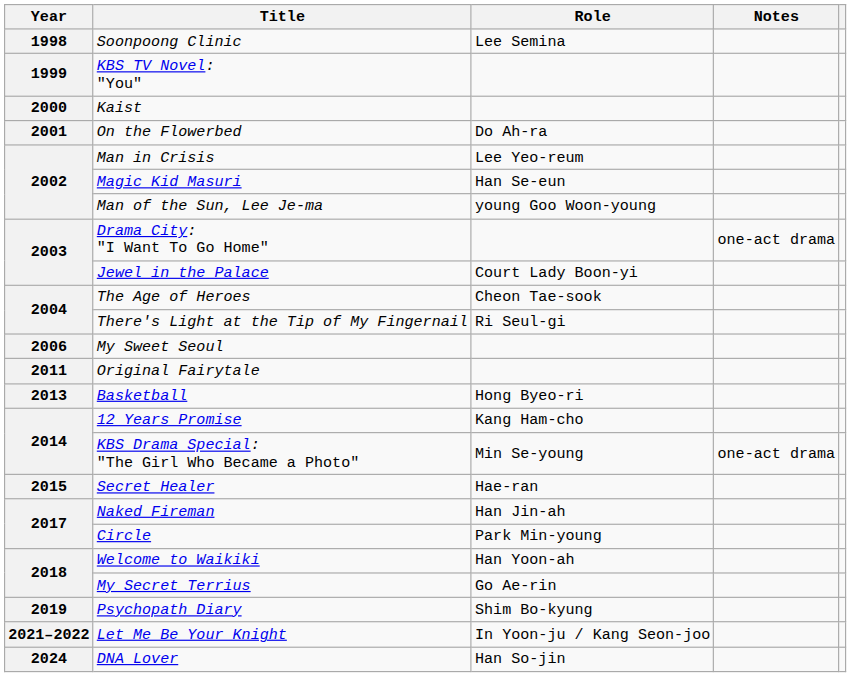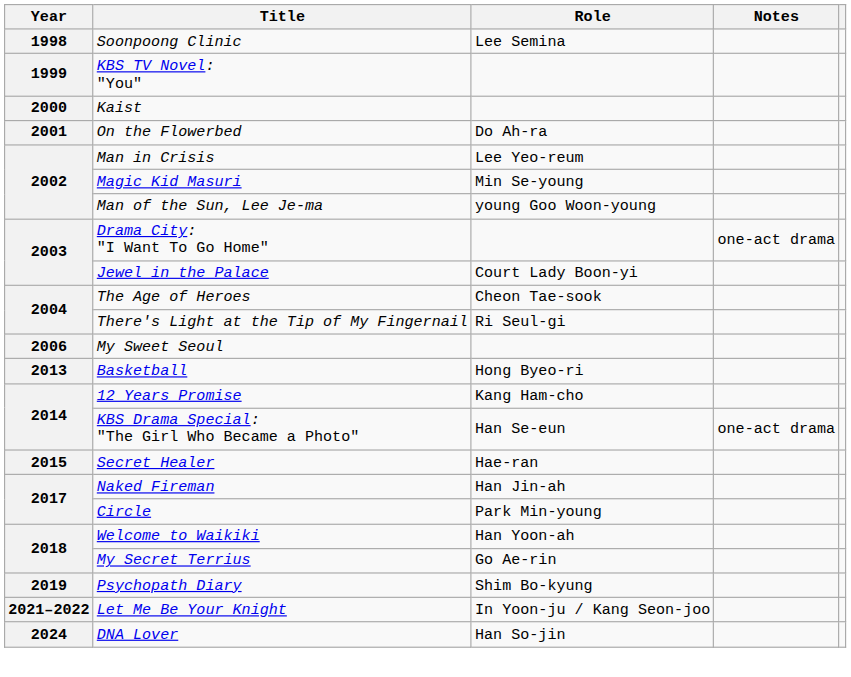Magic Kid Masuri | Role: Han Se-eun -> Min Se-young
- row: 2011 | Original Fairytale
KBS Drama Special: "The Girl Who Became a Photo" | Role: Min Se-young -> Han Se-eun
